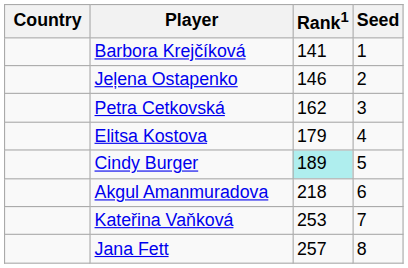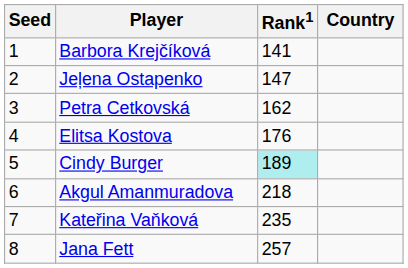columns swapped: Country <-> Seed
Jeļena Ostapenko | Rank1: 146 -> 147
Elitsa Kostova | Rank1: 179 -> 176
Kateřina Vaňková | Rank1: 253 -> 235
